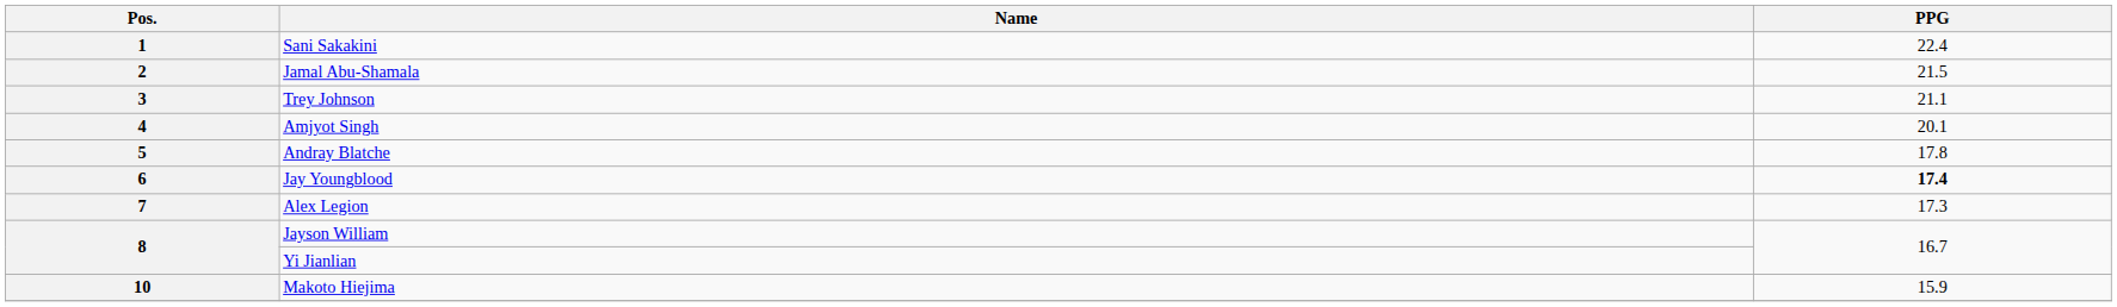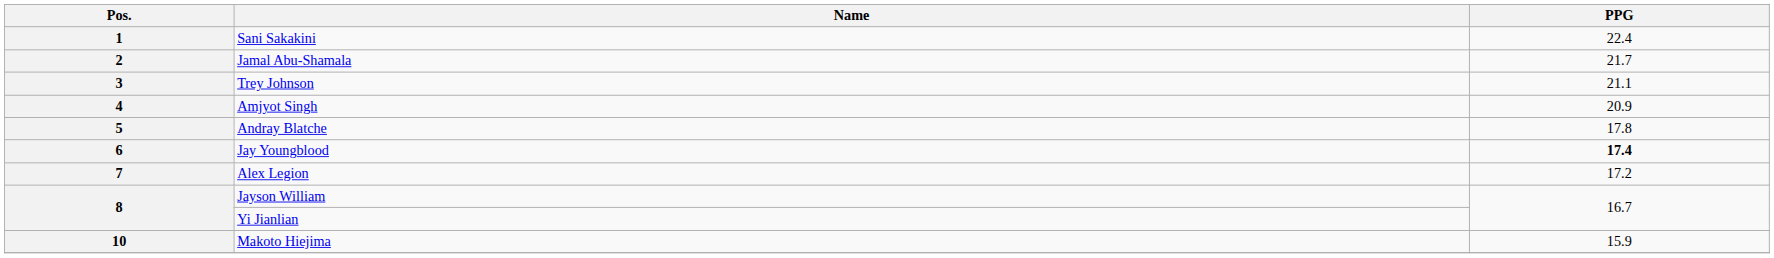2 | PPG: 21.5 -> 21.7
4 | PPG: 20.1 -> 20.9
7 | PPG: 17.3 -> 17.2
